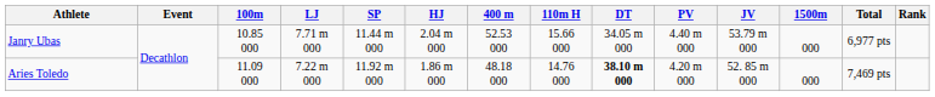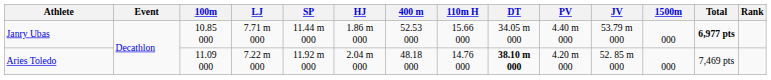Janry Ubas | HJ: 2.04 m 000 -> 1.86 m 000
Janry Ubas | Total: normal -> bold
Aries Toledo | HJ: 1.86 m 000 -> 2.04 m 000
